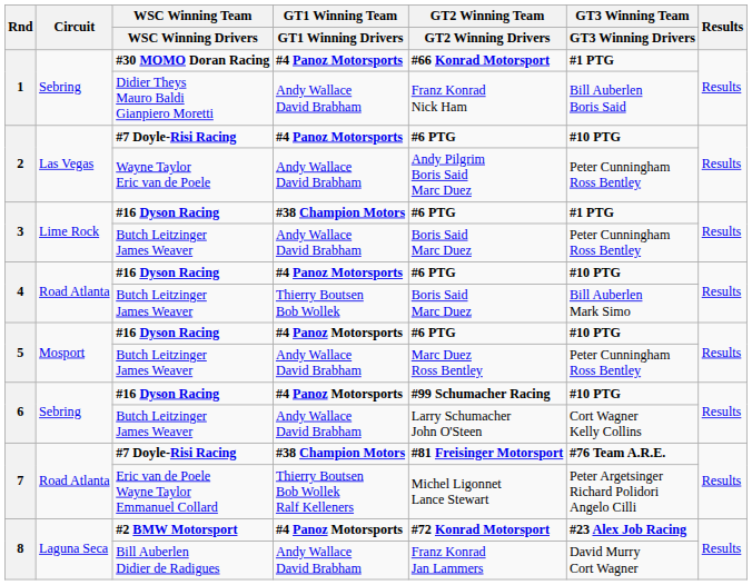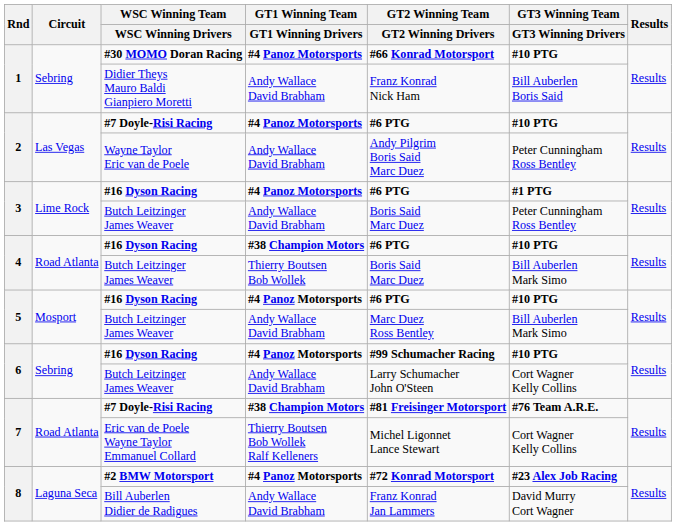#30 MOMO Doran Racing | GT3 Winning Team / GT3 Winning Drivers: #1 PTG -> #10 PTG
3 / #16 Dyson Racing | GT1 Winning Team / GT1 Winning Drivers: #38 Champion Motors -> #4 Panoz Motorsports
4 / #16 Dyson Racing | GT1 Winning Team / GT1 Winning Drivers: #4 Panoz Motorsports -> #38 Champion Motors
5 / Butch Leitzinger James Weaver | GT3 Winning Team / GT3 Winning Drivers: Peter Cunningham Ross Bentley -> Bill Auberlen Mark Simo
Eric van de Poele Wayne Taylor Emmanuel Collard | GT3 Winning Team / GT3 Winning Drivers: Peter Argetsinger Richard Polidori Angelo Cilli -> Cort Wagner Kelly Collins
